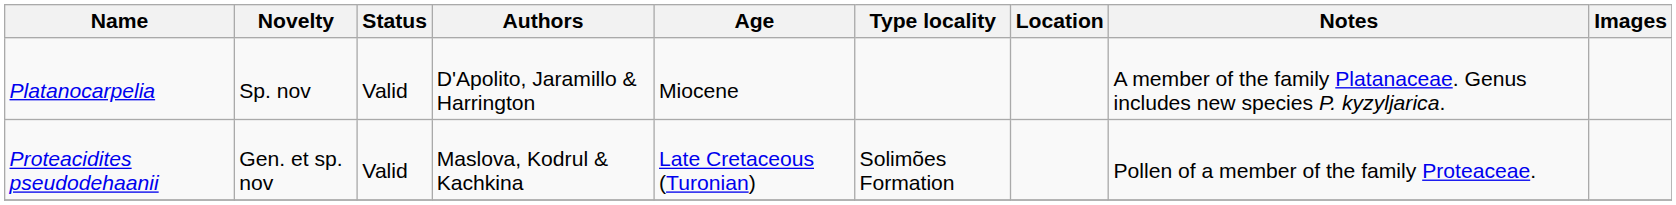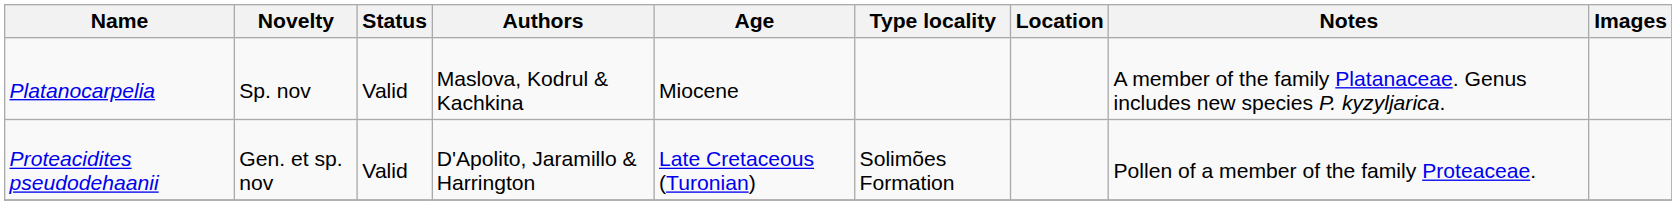Platanocarpelia | Authors: D'Apolito, Jaramillo & Harrington -> Maslova, Kodrul & Kachkina
Proteacidites pseudodehaanii | Authors: Maslova, Kodrul & Kachkina -> D'Apolito, Jaramillo & Harrington
